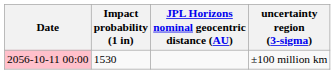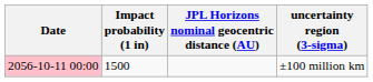±100 million km | Impact probability (1 in): 1530 -> 1500
